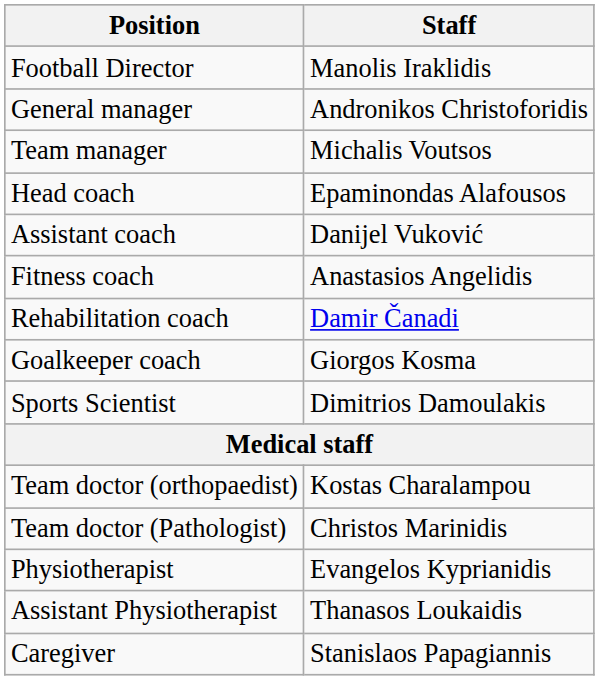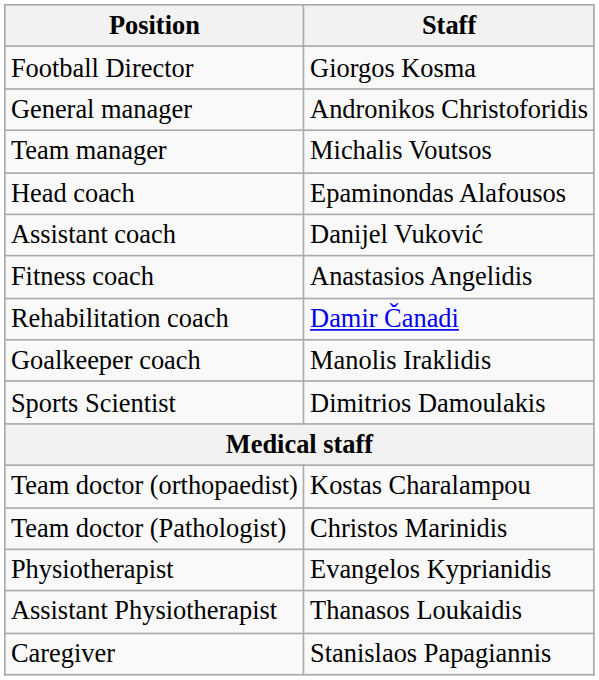Football Director | Staff: Manolis Iraklidis -> Giorgos Kosma
Goalkeeper coach | Staff: Giorgos Kosma -> Manolis Iraklidis
